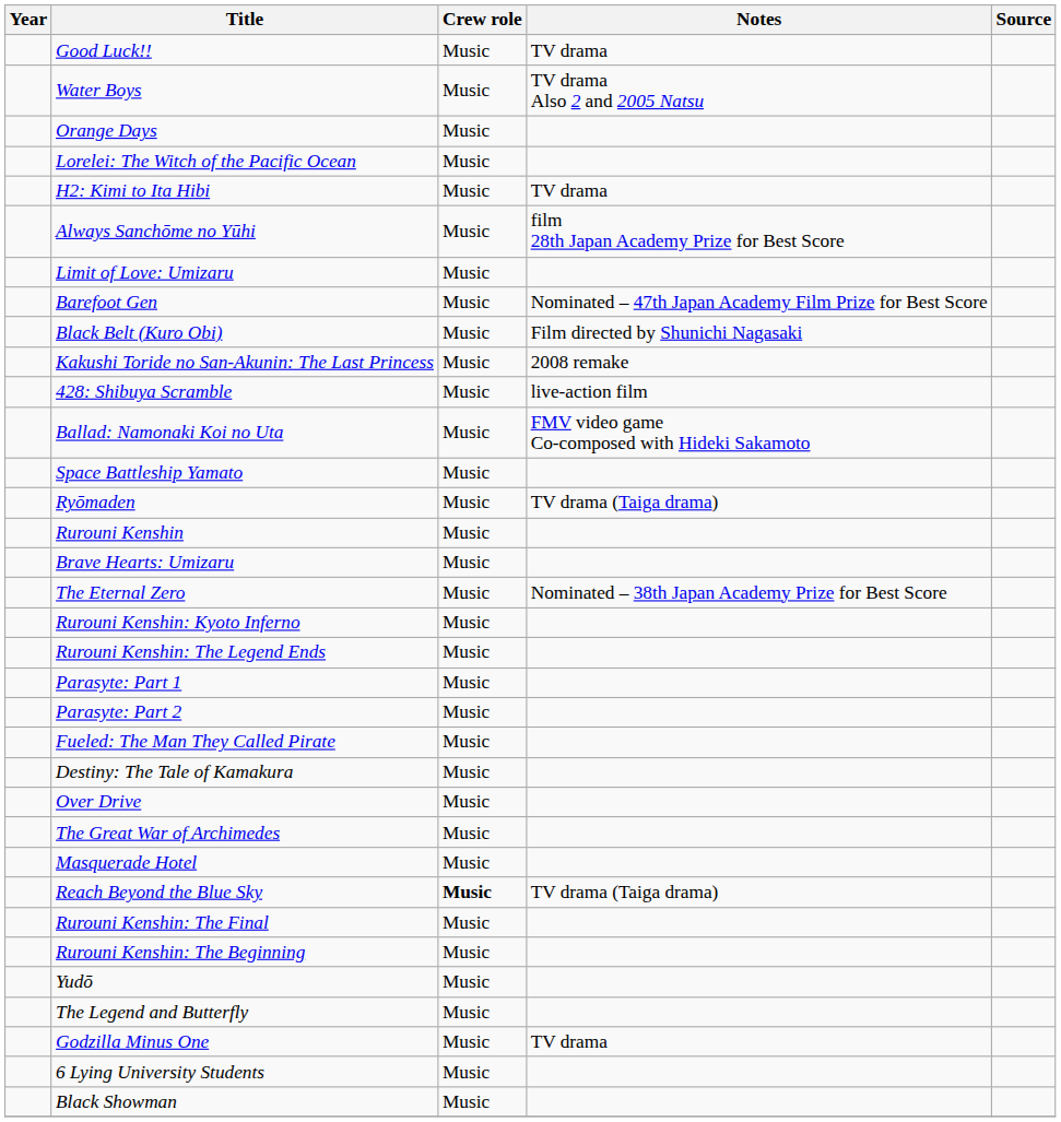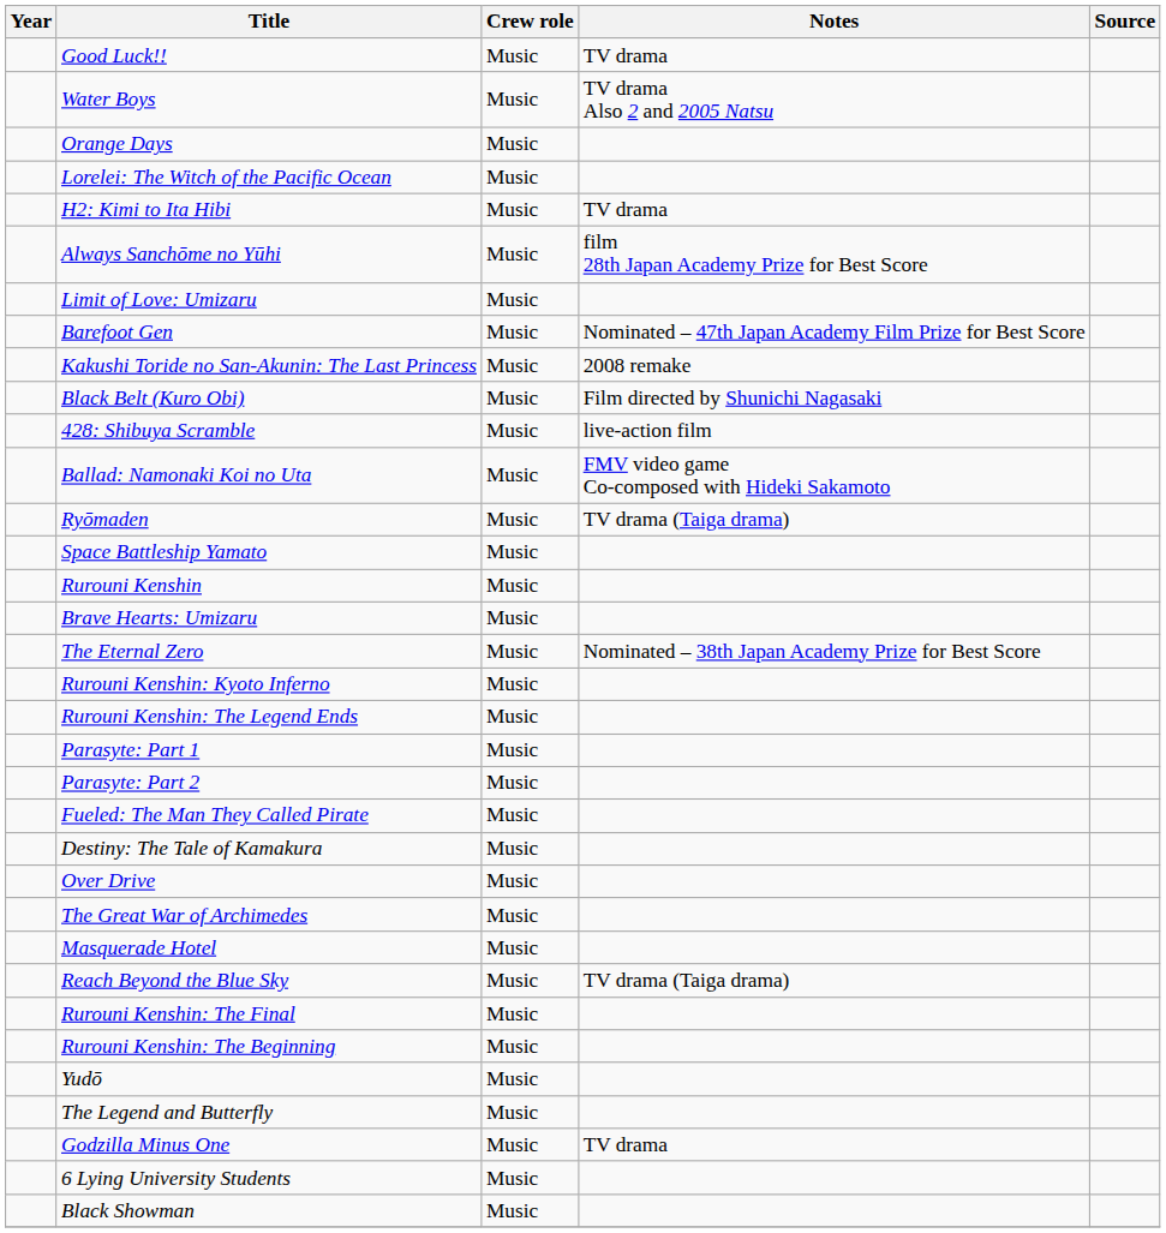rows swapped: Black Belt (Kuro Obi) <-> Kakushi Toride no San-Akunin: The Last Princess
rows swapped: Ryōmaden <-> Space Battleship Yamato
Reach Beyond the Blue Sky | Crew role: bold -> normal
